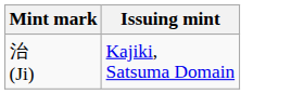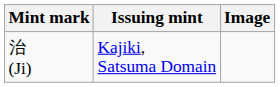+ column: Image
